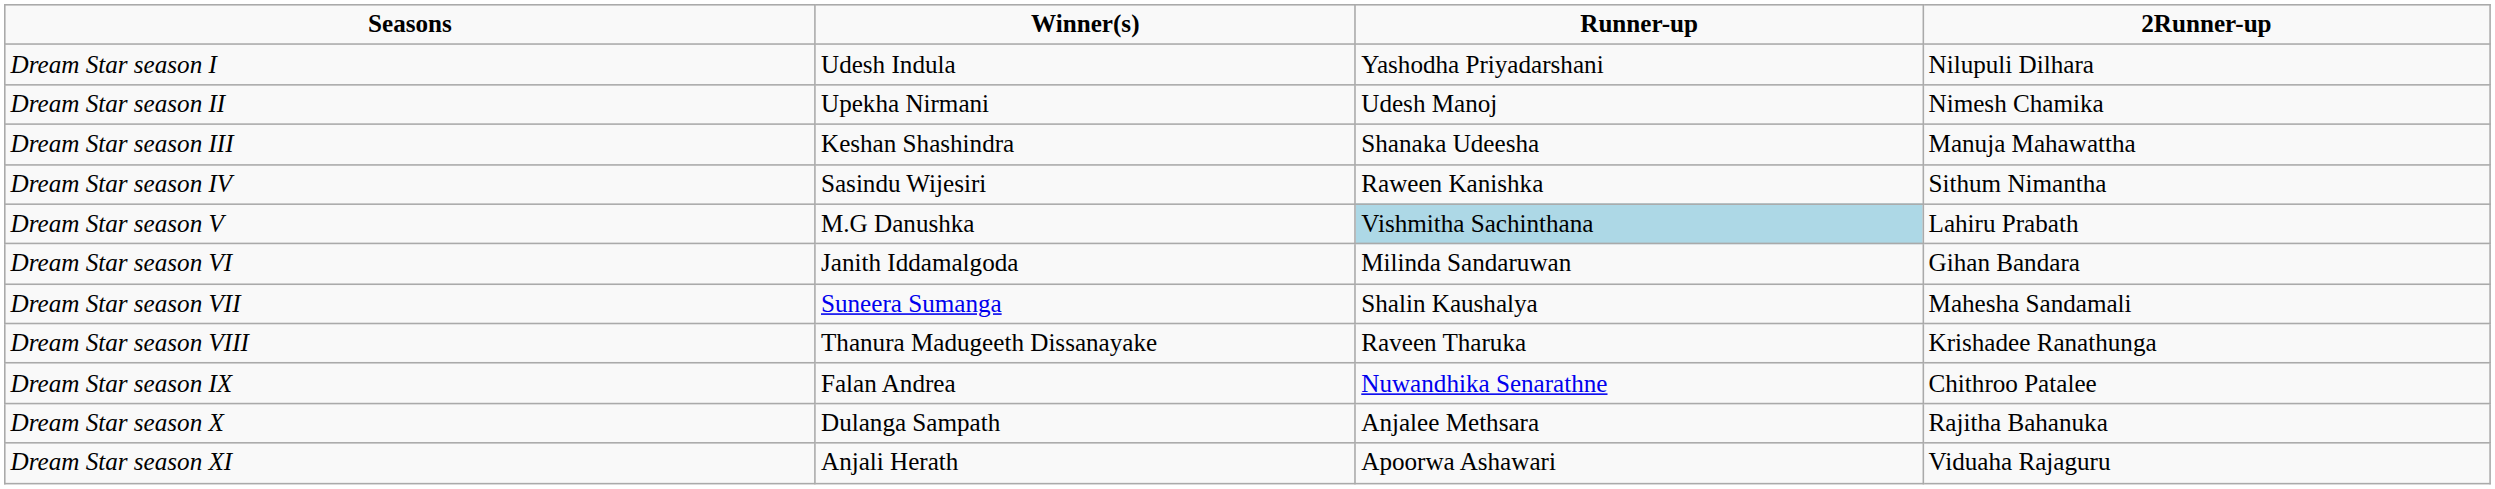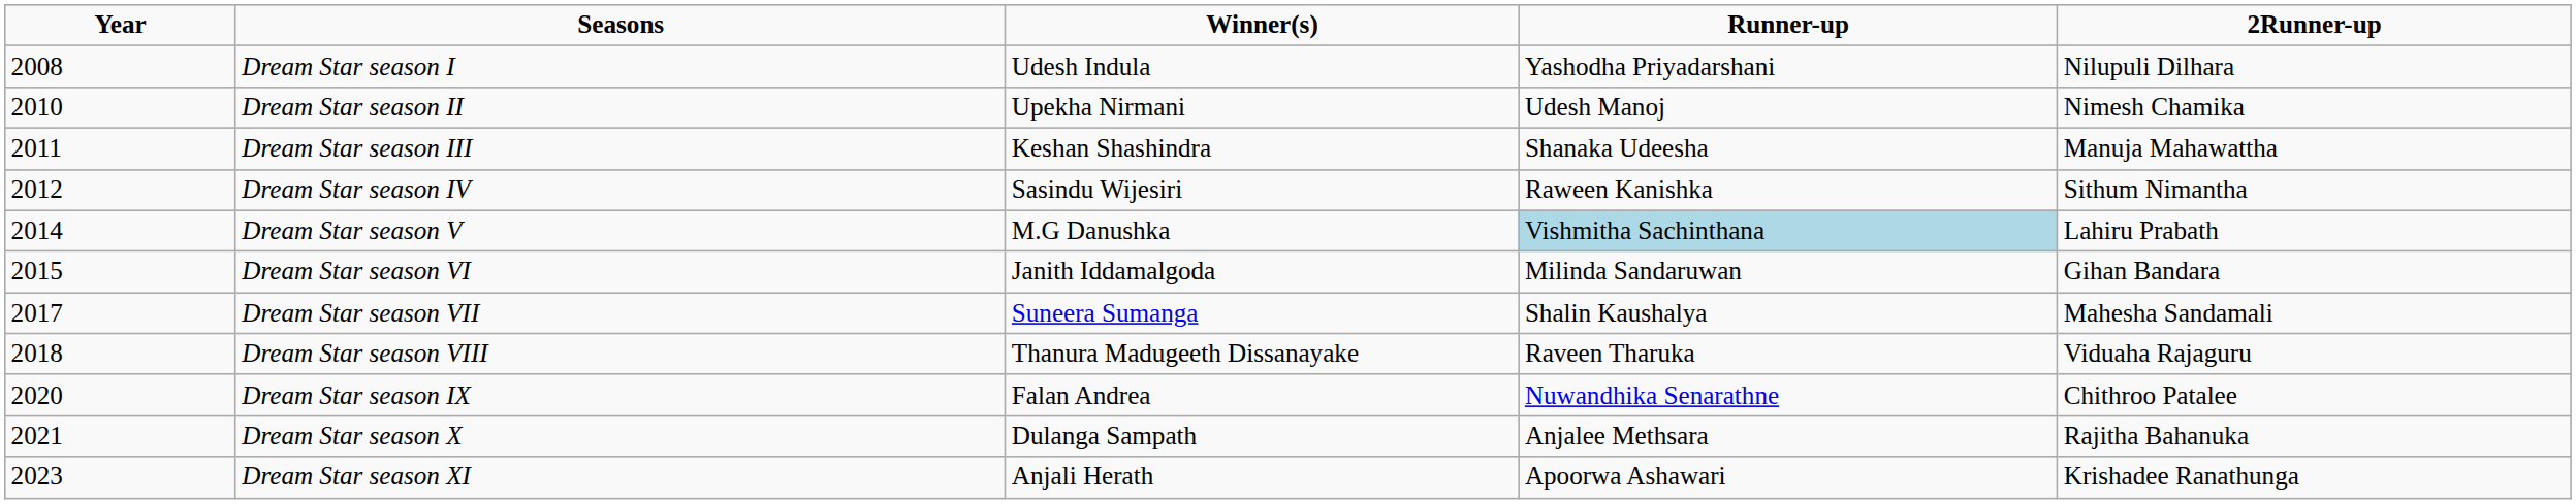+ column: Year | 2008 | 2010 | 2011 | 2012 | 2014 | 2015 | 2017 | 2018 | 2020 | 2021 | 2023
Dream Star season VIII | 2Runner-up: Krishadee Ranathunga -> Viduaha Rajaguru
Dream Star season XI | 2Runner-up: Viduaha Rajaguru -> Krishadee Ranathunga
